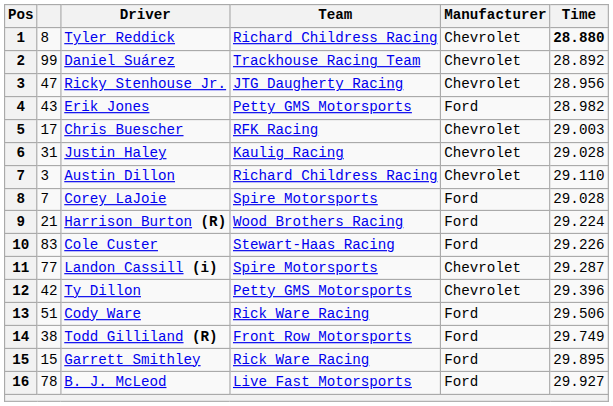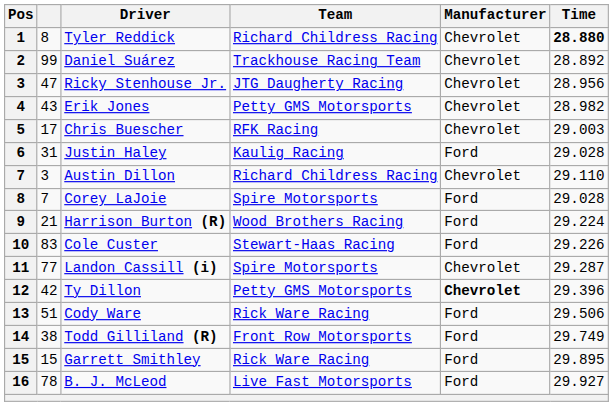Erik Jones | Manufacturer: Ford -> Chevrolet
Justin Haley | Manufacturer: Chevrolet -> Ford
Ty Dillon | Manufacturer: normal -> bold
